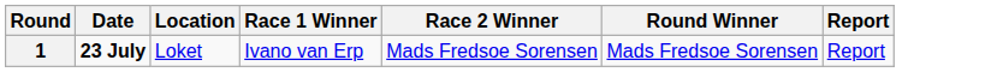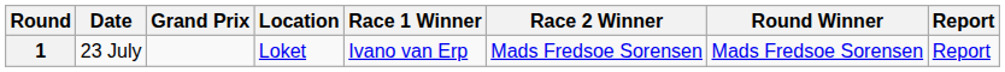+ column: Grand Prix
1 | Date: bold -> normal
